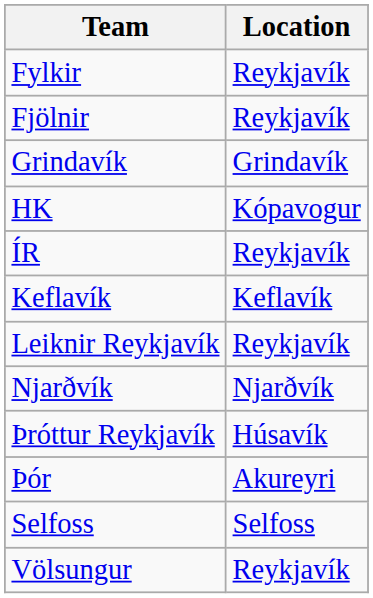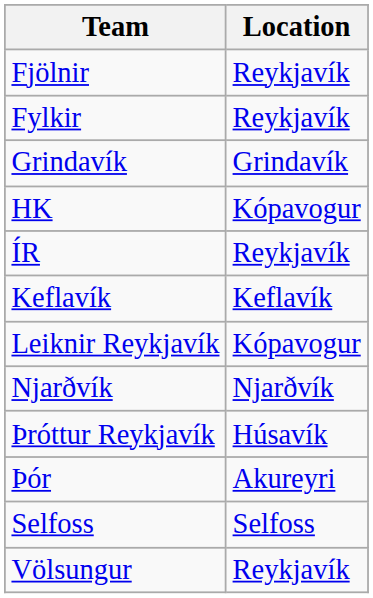rows swapped: Fjölnir <-> Fylkir
Leiknir Reykjavík | Location: Reykjavík -> Kópavogur
